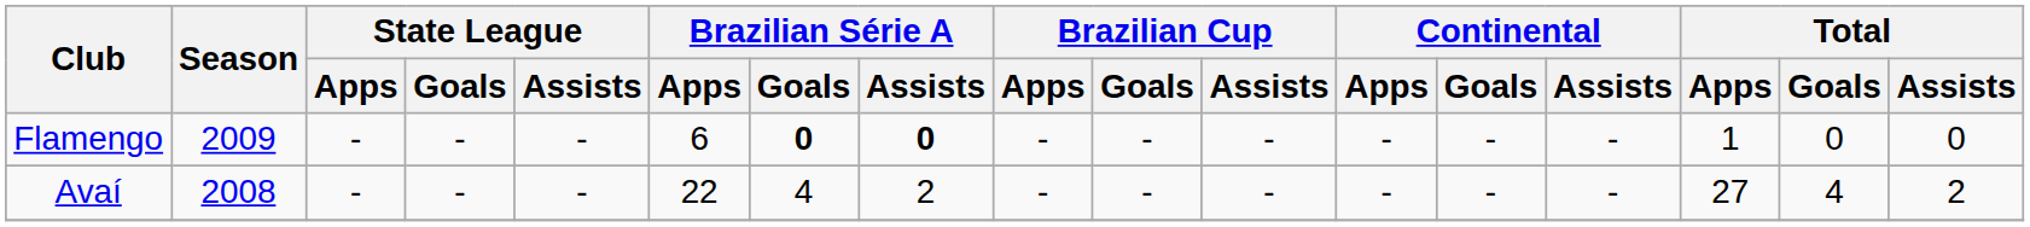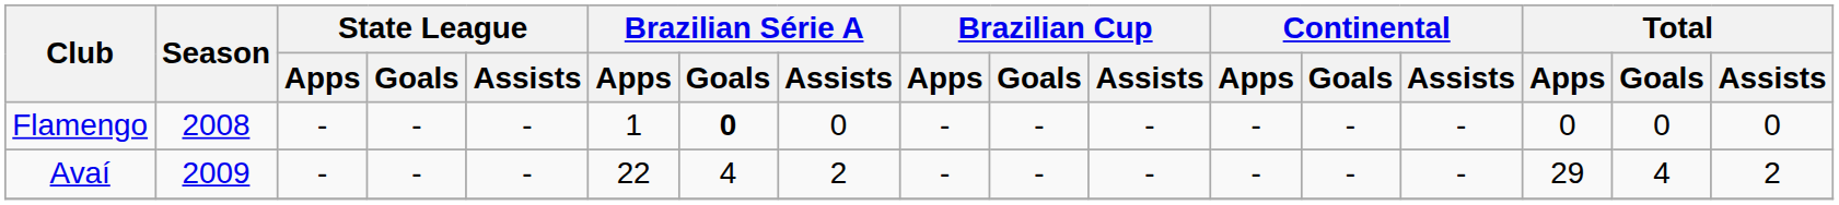Flamengo | Season: 2009 -> 2008
Flamengo | Brazilian Série A / Apps: 6 -> 1
Flamengo | Brazilian Série A / Assists: bold -> normal
Flamengo | Total / Apps: 1 -> 0
Avaí | Season: 2008 -> 2009
Avaí | Total / Apps: 27 -> 29
